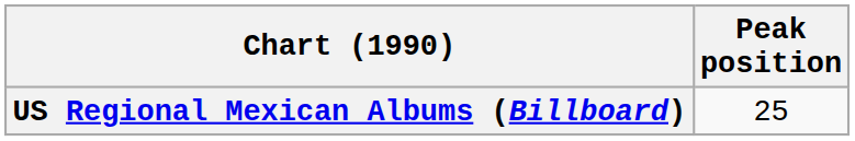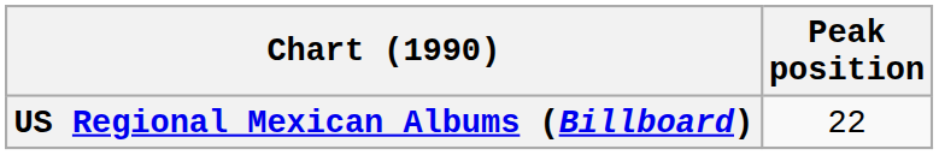US Regional Mexican Albums (Billboard) | Peak position: 25 -> 22
